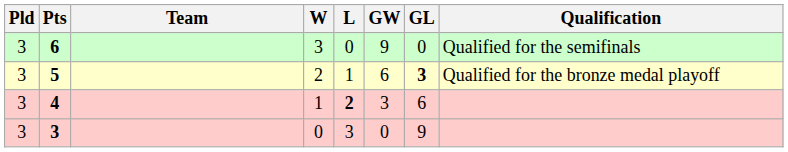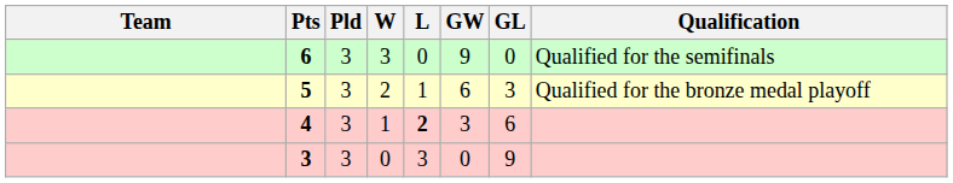columns swapped: Team <-> Pld
5 | GL: bold -> normal
